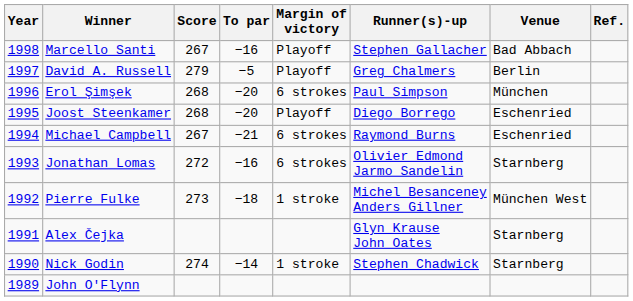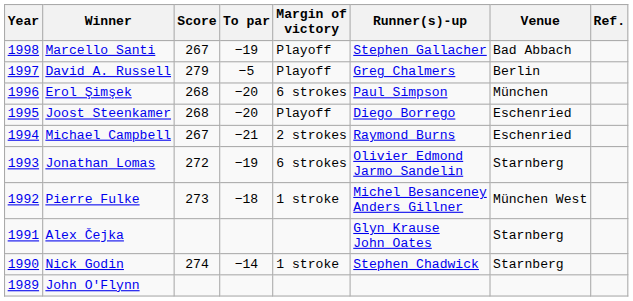Marcello Santi | To par: −16 -> −19
Michael Campbell | Margin of victory: 6 strokes -> 2 strokes
Jonathan Lomas | To par: −16 -> −19
